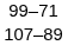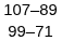rows swapped: 99–71 <-> 107–89
